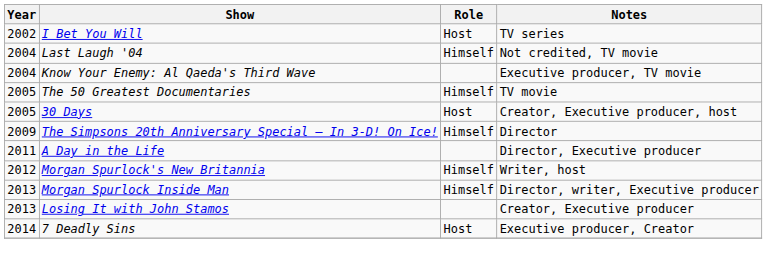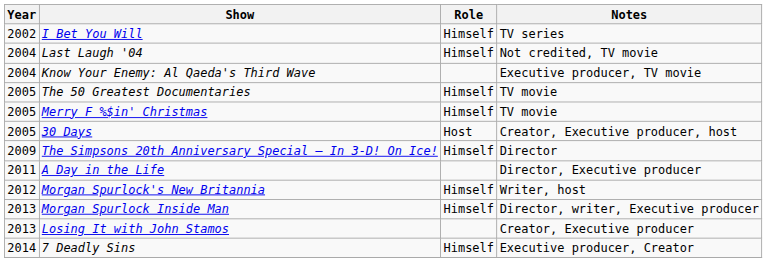I Bet You Will | Role: Host -> Himself
+ row: 2005 | Merry F %$in' Christmas | Himself | TV movie
7 Deadly Sins | Role: Host -> Himself
